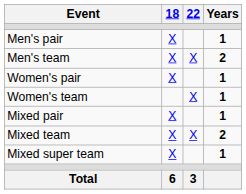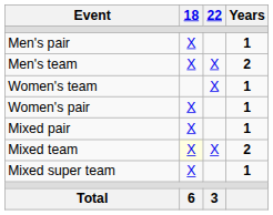rows swapped: Women's pair <-> Women's team
Mixed team | 18: no background -> lightyellow background
